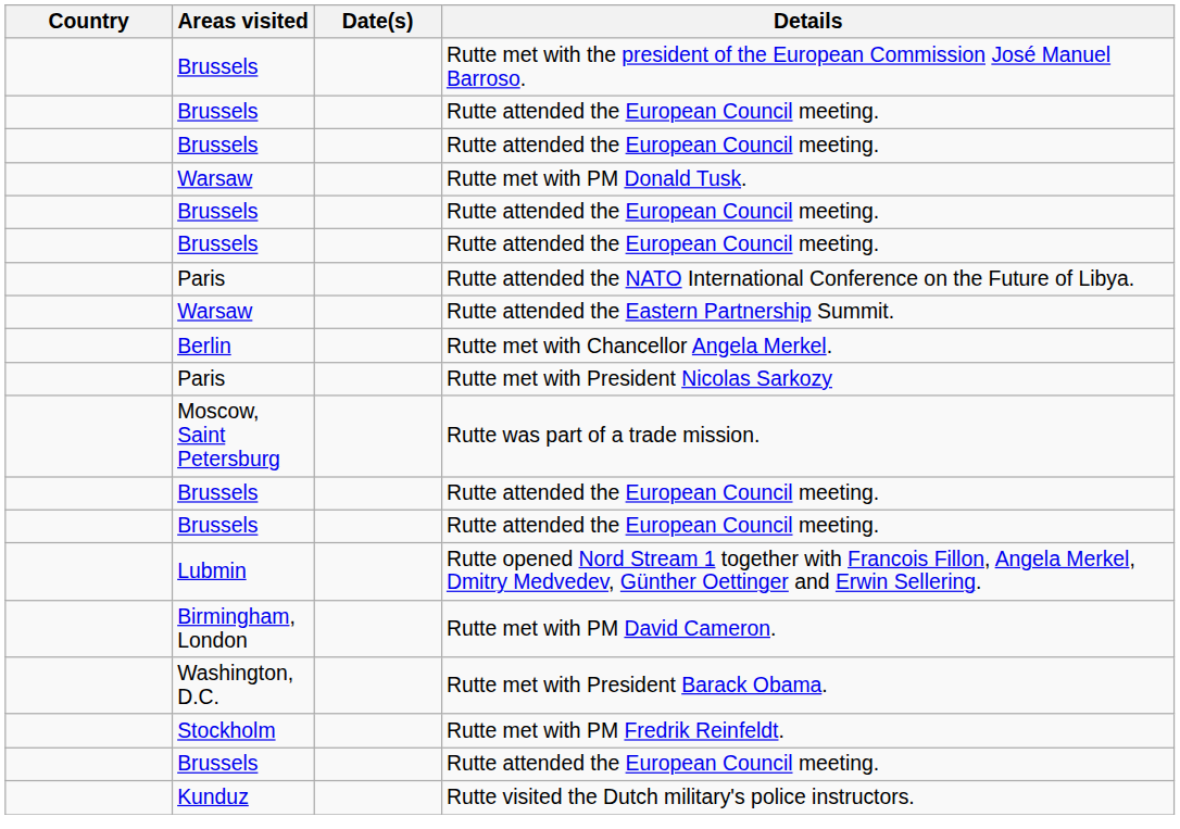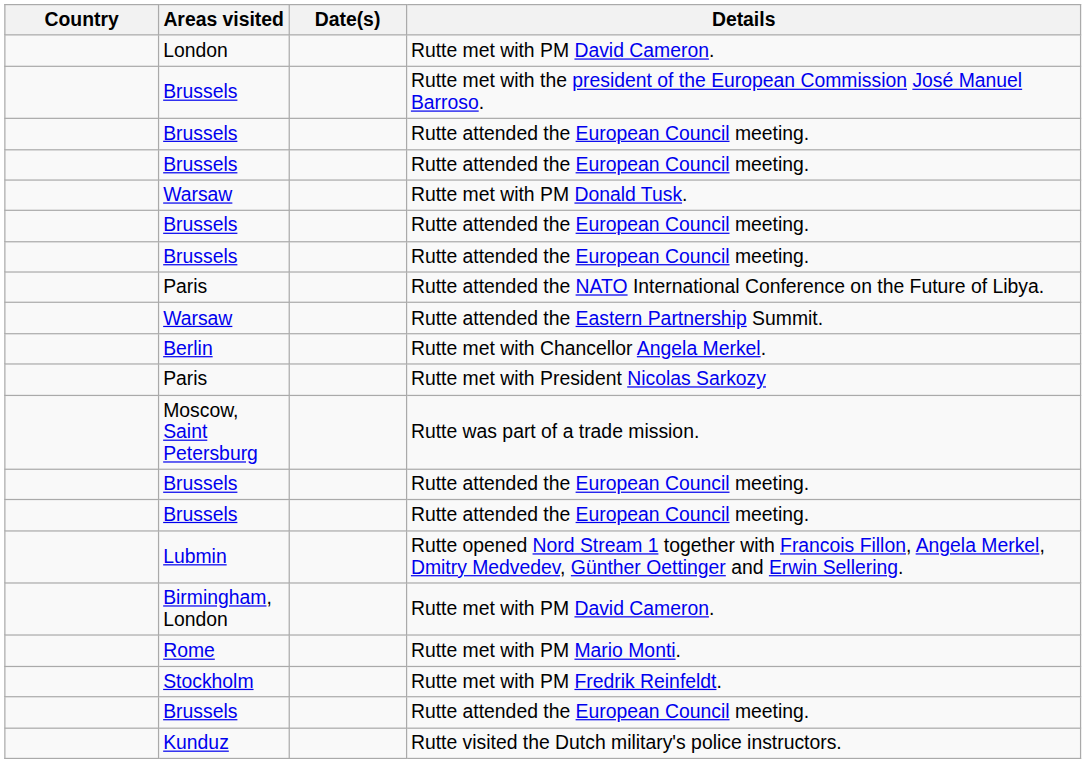+ row: London | Rutte met with PM David Cameron.
- row: Washington, D.C. | Rutte met with President Barack Obama.
+ row: Rome | Rutte met with PM Mario Monti.
